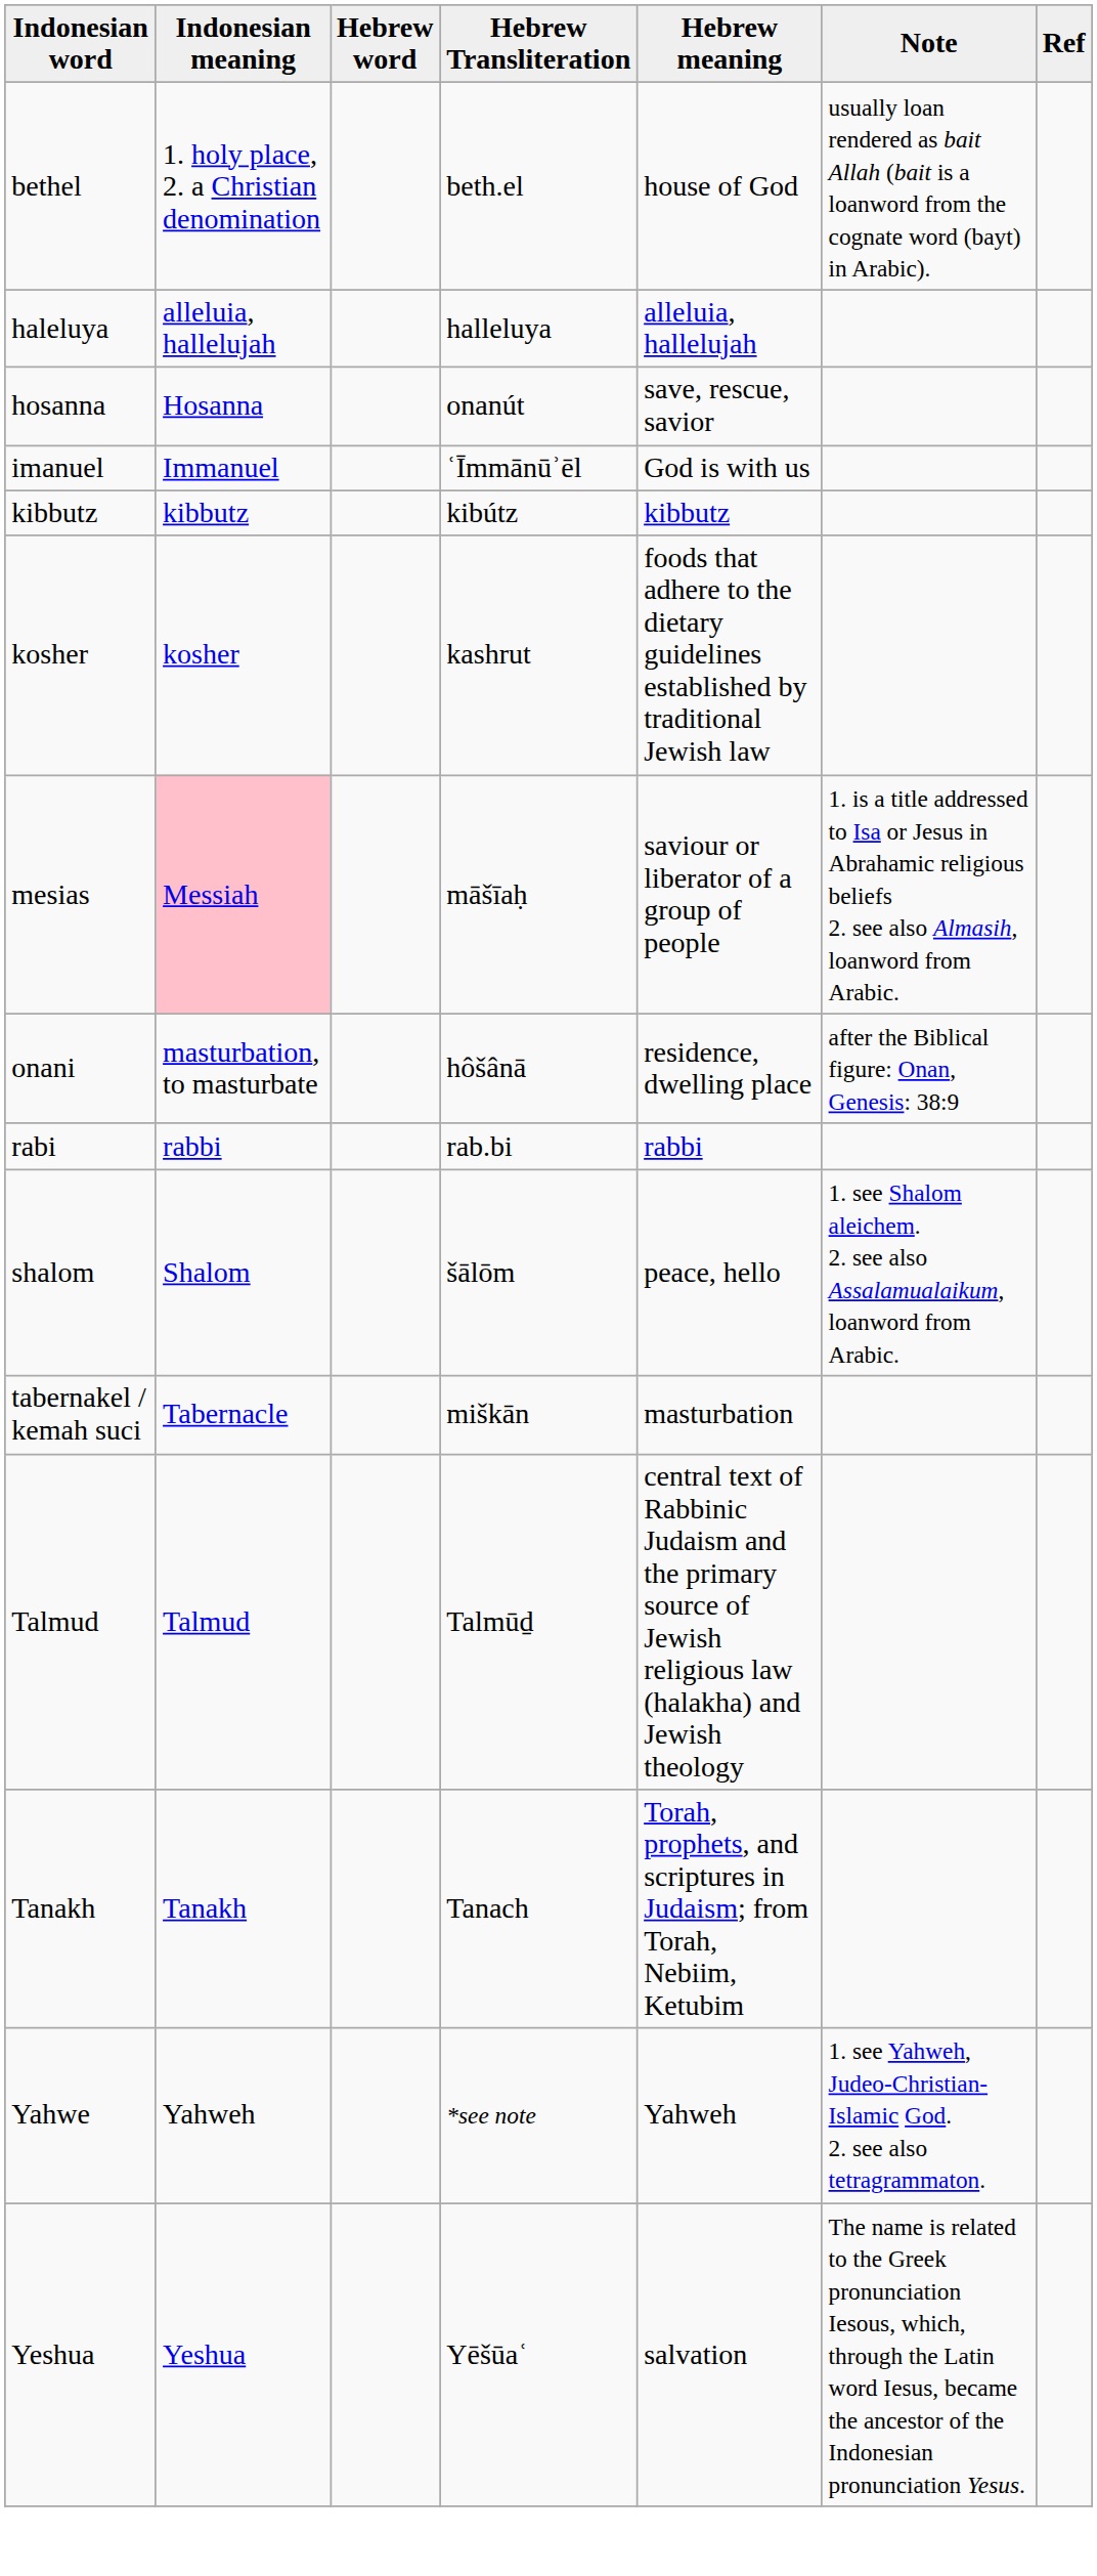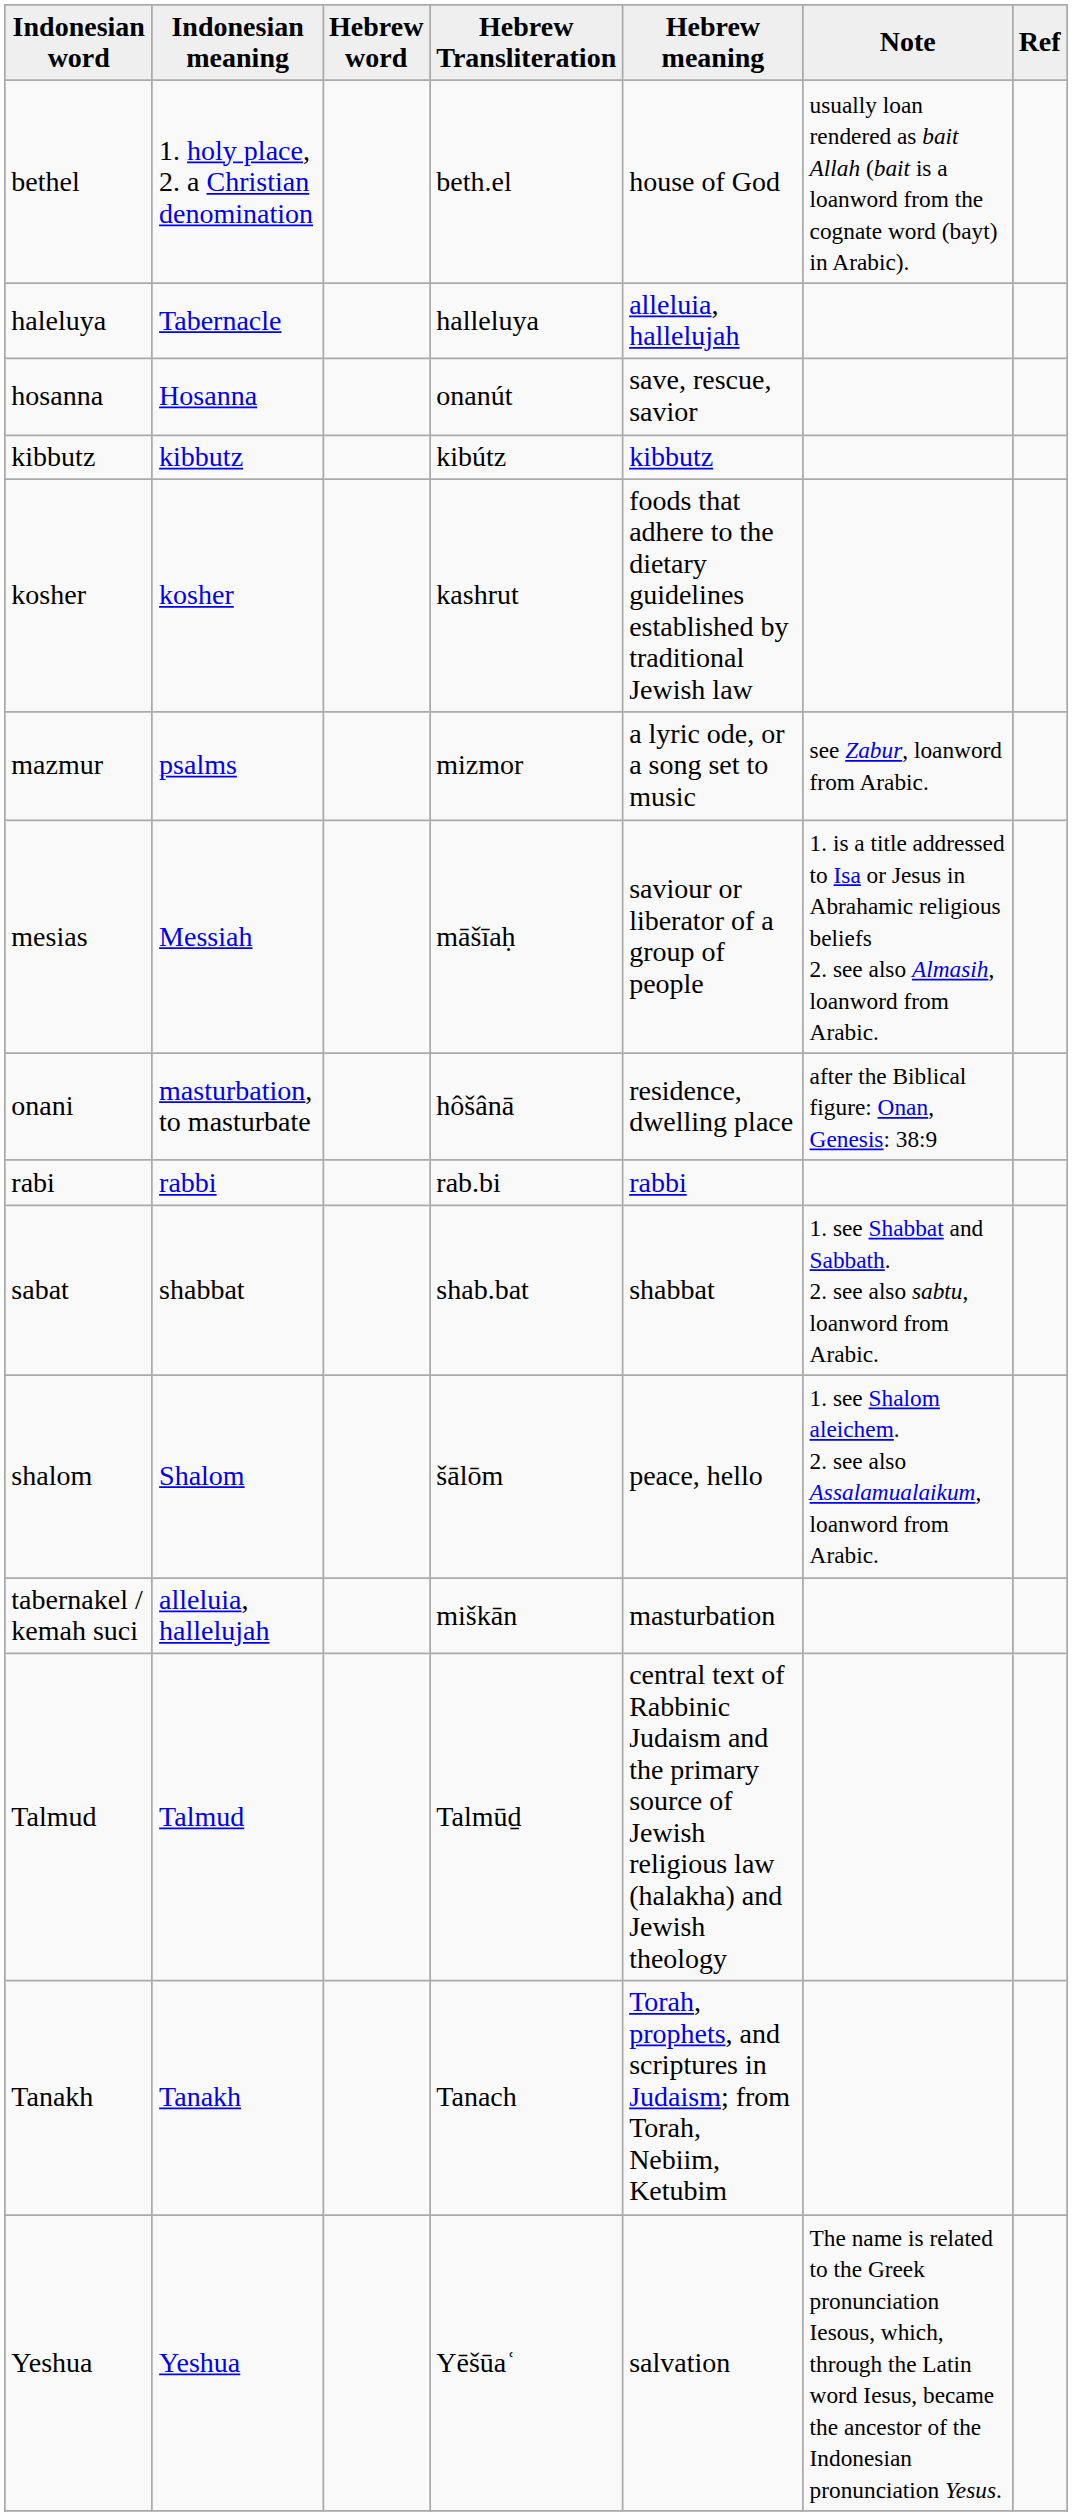haleluya | Indonesian meaning: alleluia, hallelujah -> Tabernacle
- row: imanuel | Immanuel | ʿĪmmānūʾēl | God is with us
+ row: mazmur | psalms | mizmor | a lyric ode, or a song set to music | see Zabur, loanword from Arabic.
mesias | Indonesian meaning: pink background -> no background
+ row: sabat | shabbat | shab.bat | shabbat | 1. see Shabbat and Sabbath. 2. see also sabtu, loanword from Arabic.
tabernakel / kemah suci | Indonesian meaning: Tabernacle -> alleluia, hallelujah
- row: Yahwe | Yahweh | *see note | Yahweh | 1. see Yahweh, Judeo-Christian-Islamic God. 2. see also tetragrammaton.
